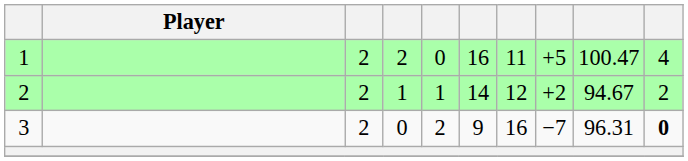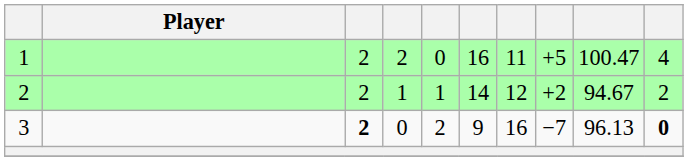3 | column 3: normal -> bold
3 | column 9: 96.31 -> 96.13
